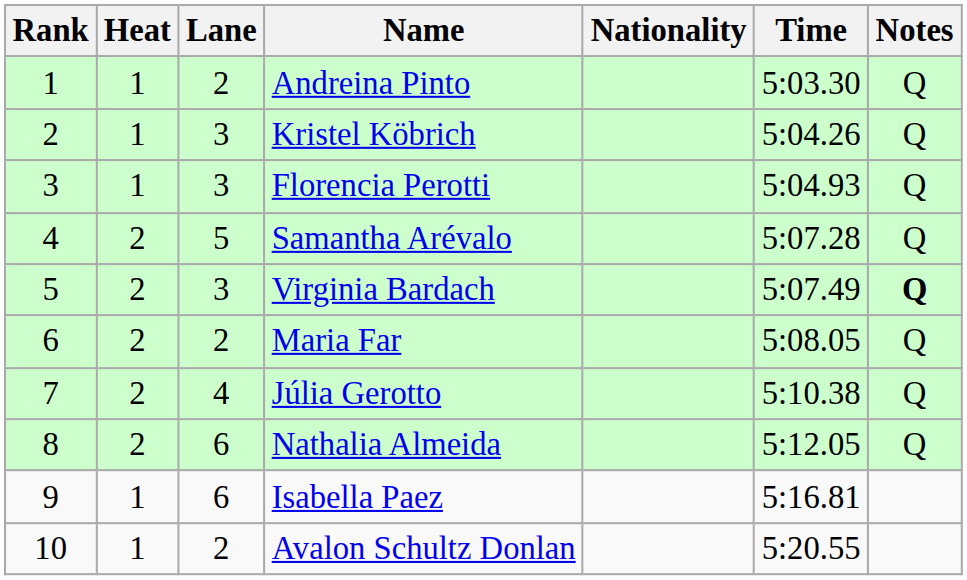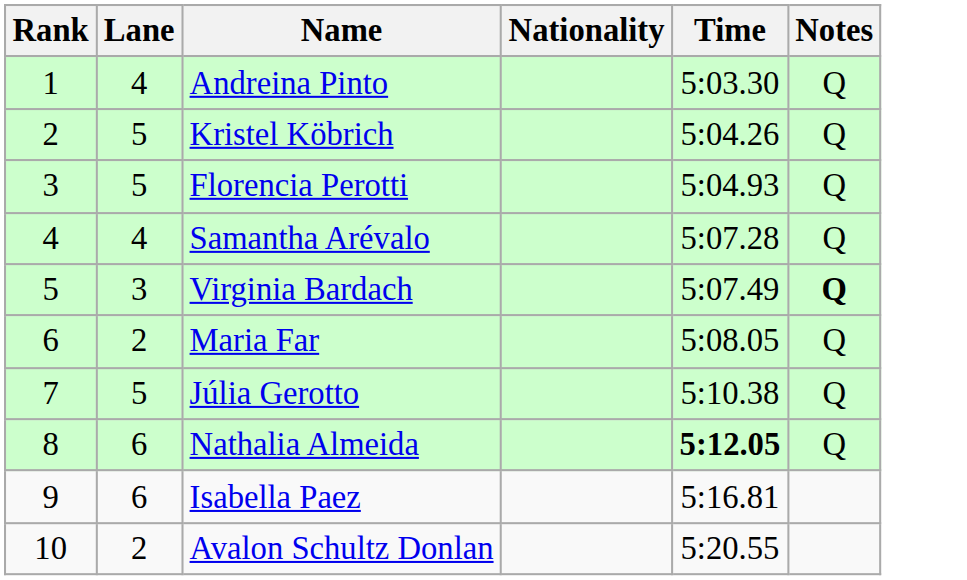- column: Heat | 1 | 1 | 1 | 2 | 2 | 2 | 2 | 2 | 1 | 1
Andreina Pinto | Lane: 2 -> 4
Kristel Köbrich | Lane: 3 -> 5
Florencia Perotti | Lane: 3 -> 5
Samantha Arévalo | Lane: 5 -> 4
Júlia Gerotto | Lane: 4 -> 5
Nathalia Almeida | Time: normal -> bold
